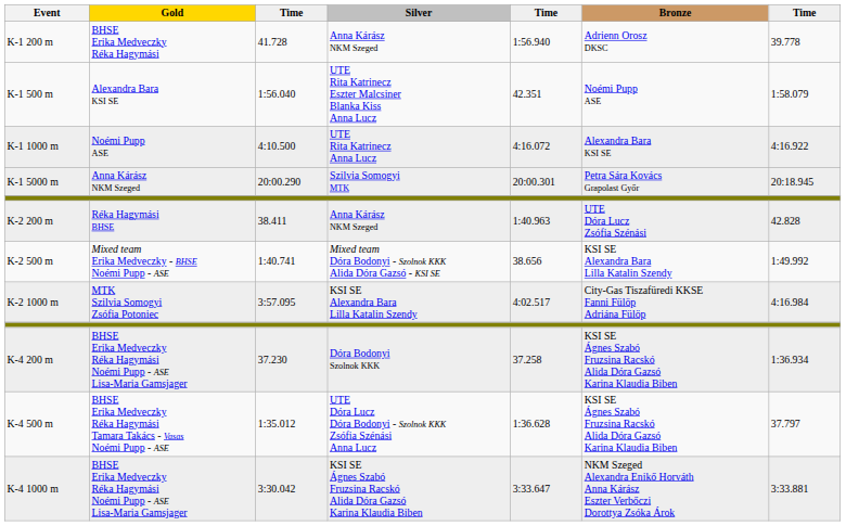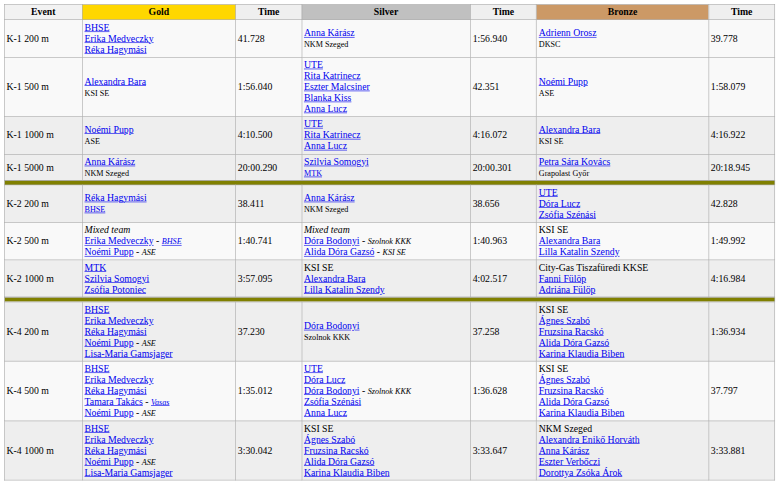K-2 200 m | column 5: 1:40.963 -> 38.656
K-2 500 m | column 5: 38.656 -> 1:40.963
